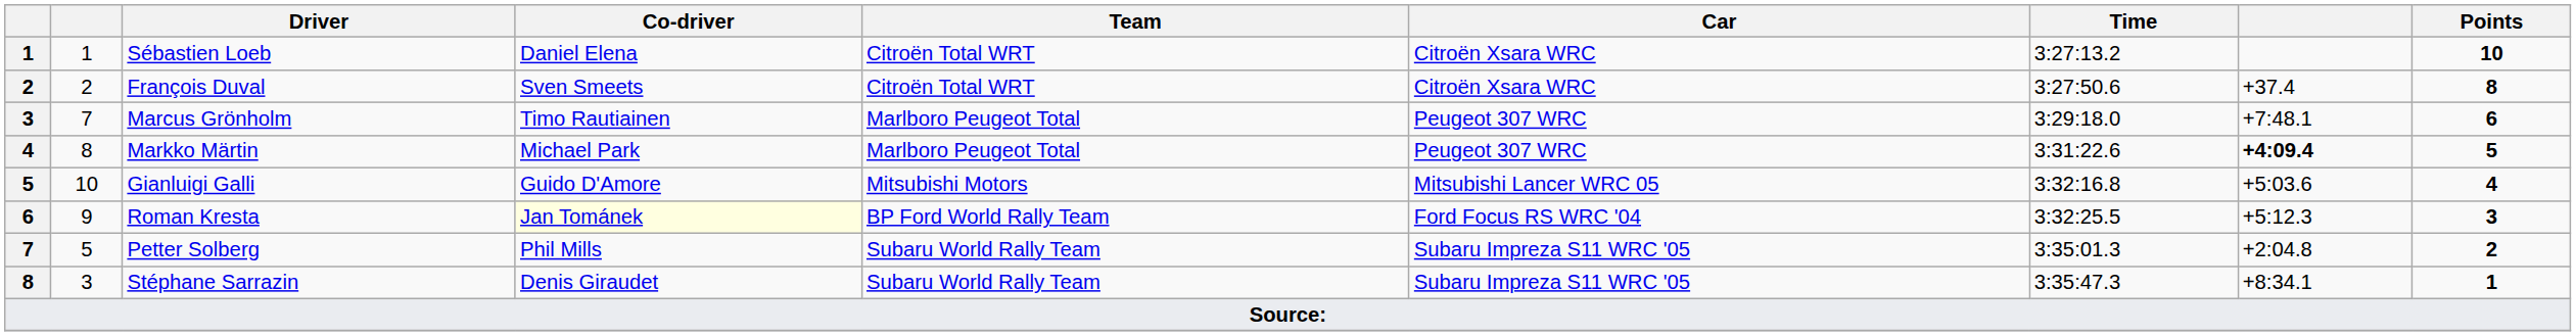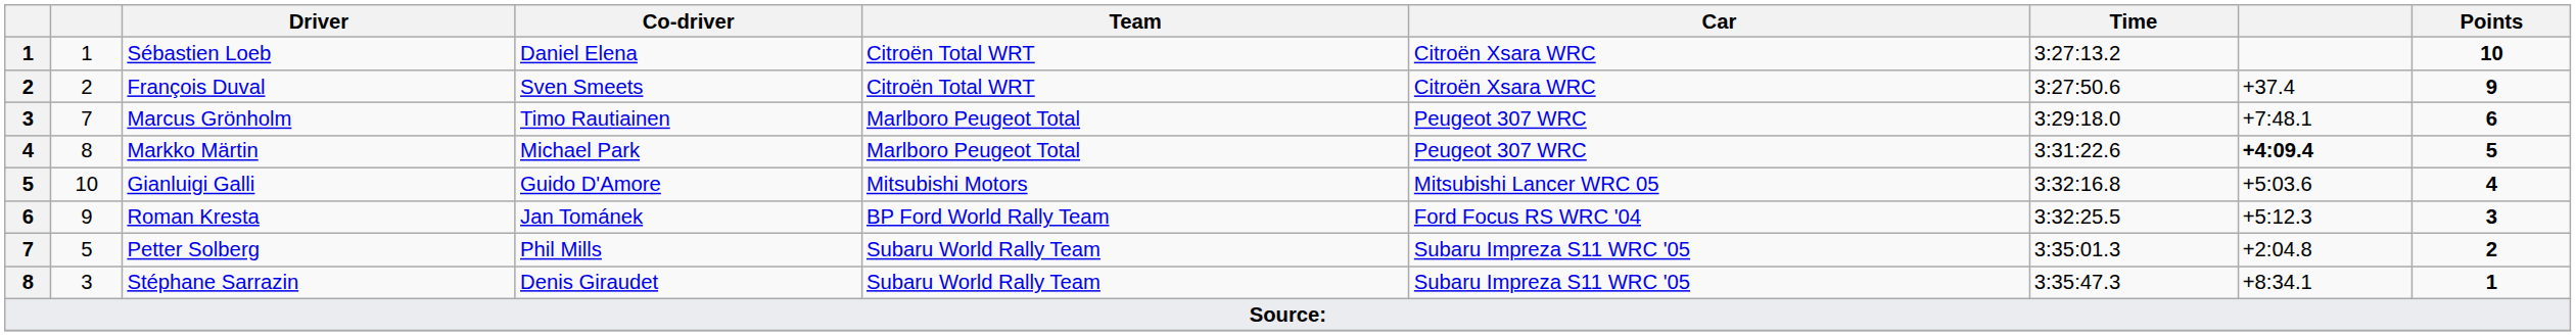François Duval | Points: 8 -> 9
Roman Kresta | Co-driver: lightyellow background -> no background
